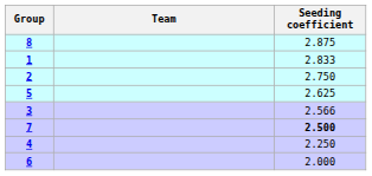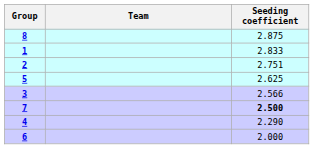2 | Seeding coefficient: 2.750 -> 2.751
4 | Seeding coefficient: 2.250 -> 2.290
